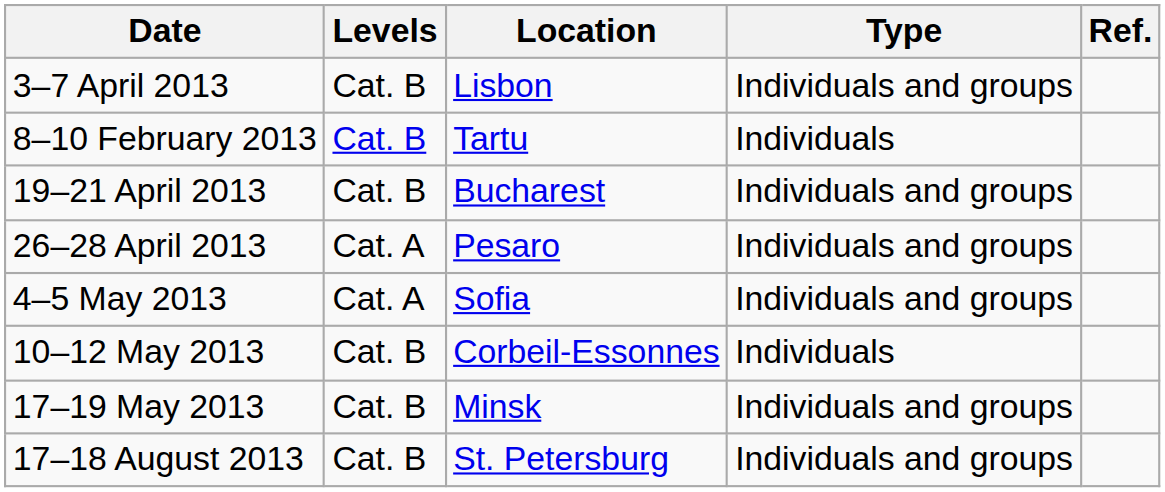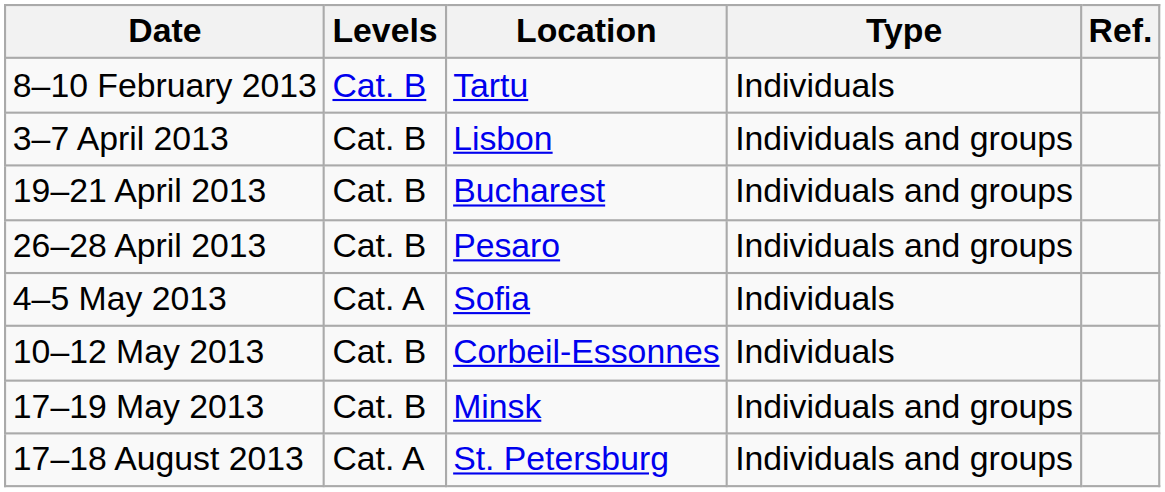rows swapped: 8–10 February 2013 <-> 3–7 April 2013
26–28 April 2013 | Levels: Cat. A -> Cat. B
4–5 May 2013 | Type: Individuals and groups -> Individuals
17–18 August 2013 | Levels: Cat. B -> Cat. A
